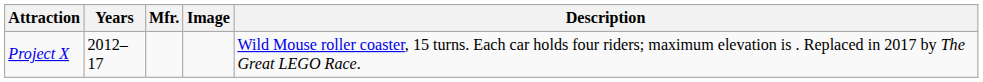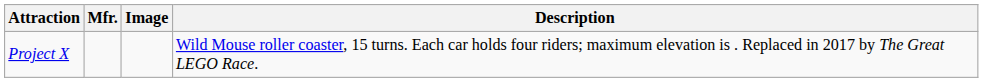- column: Years | 2012–17
